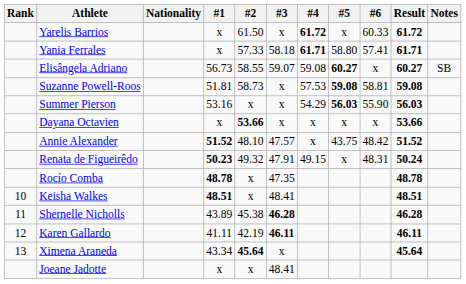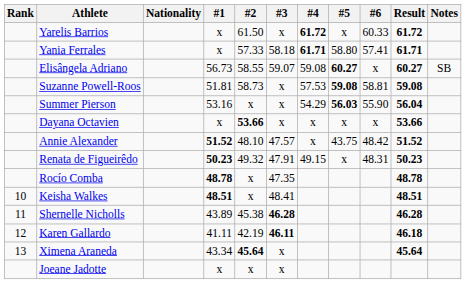Summer Pierson | Result: 56.03 -> 56.04
Renata de Figueirêdo | Result: 50.24 -> 50.23
Karen Gallardo | Result: 46.11 -> 46.18
Joeane Jadotte | #3: 48.41 -> x
